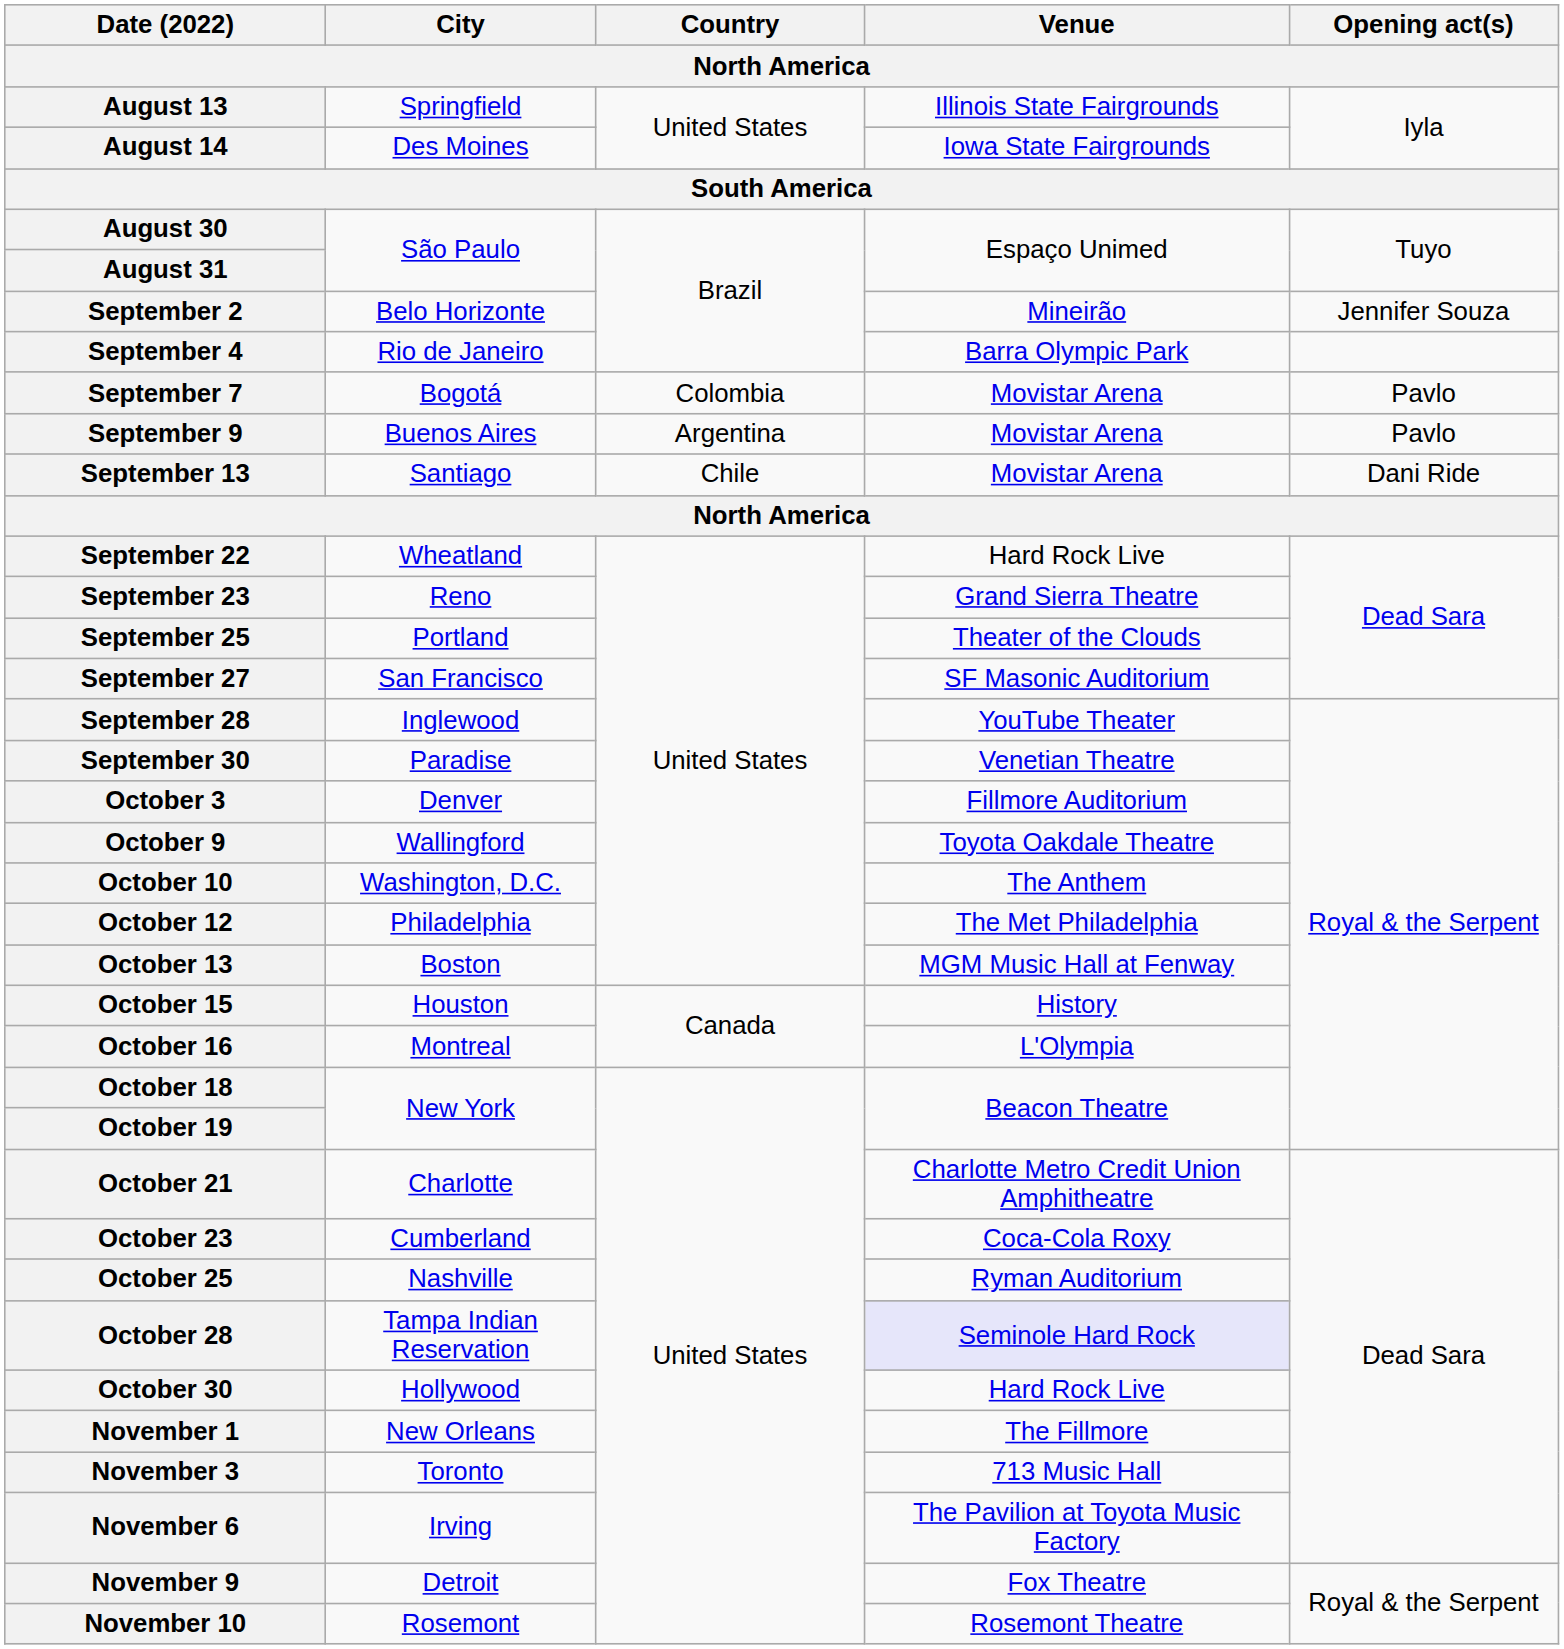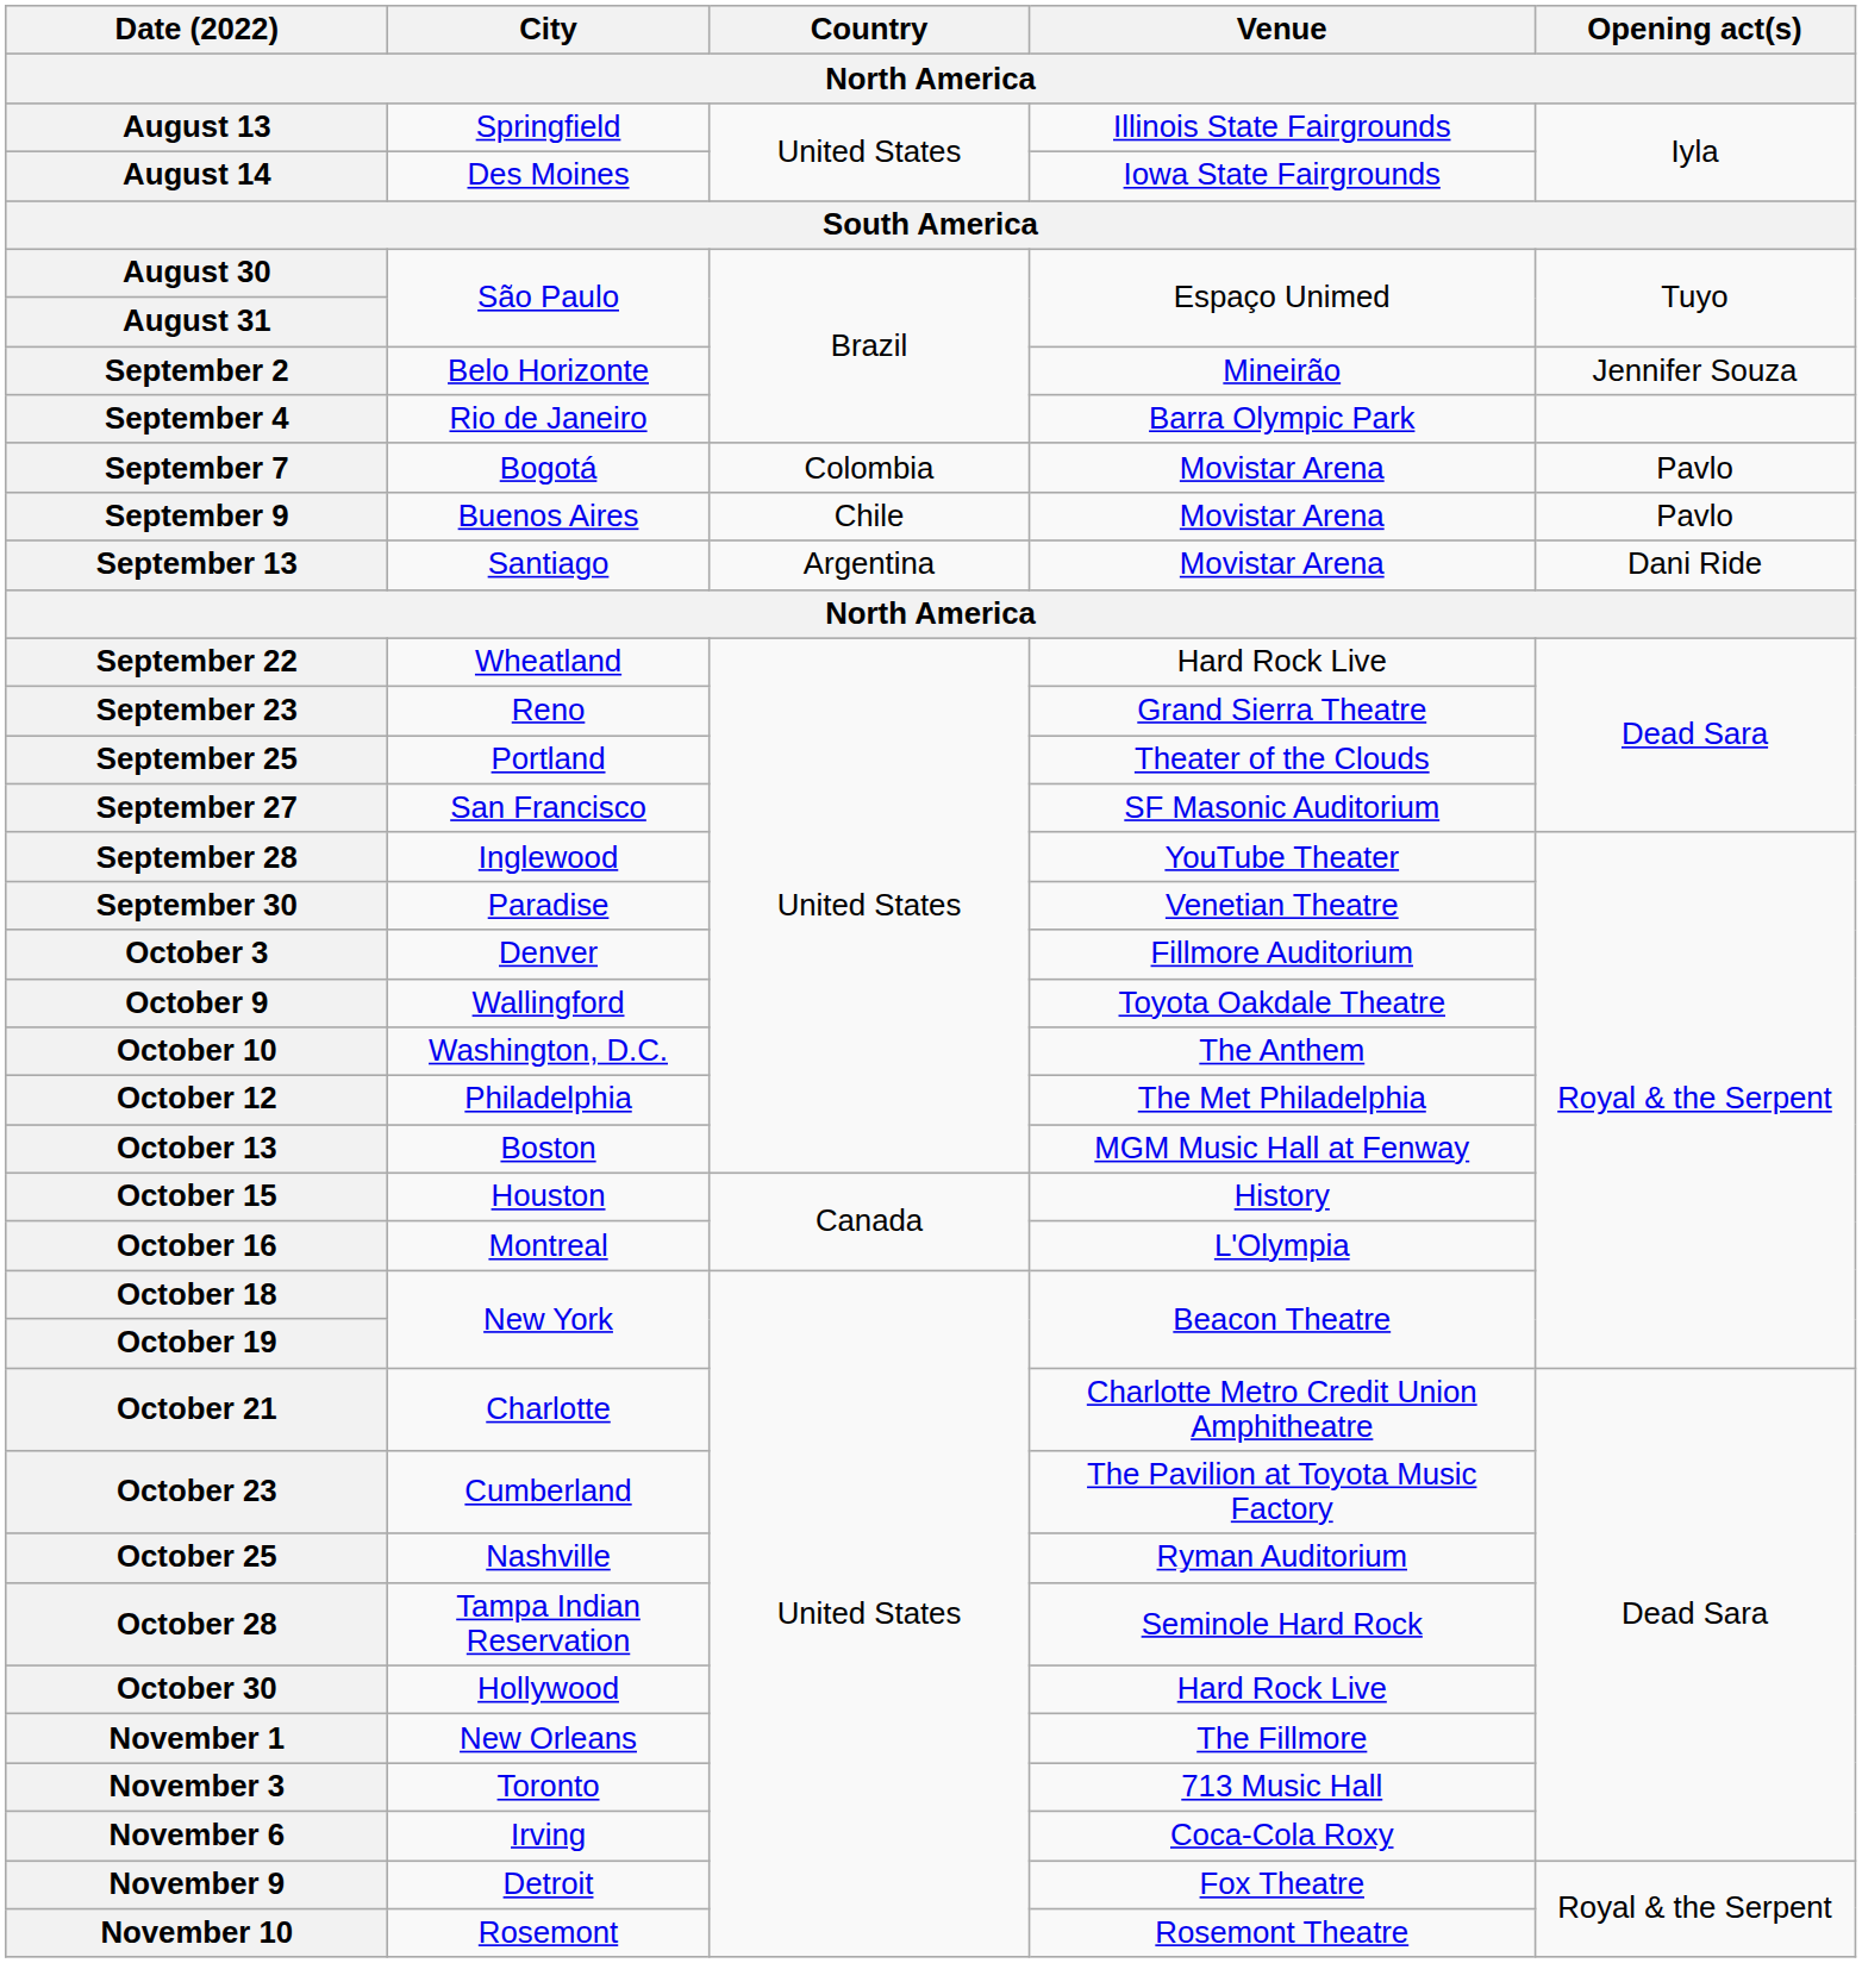September 9 | Country: Argentina -> Chile
September 13 | Country: Chile -> Argentina
October 23 | Venue: Coca-Cola Roxy -> The Pavilion at Toyota Music Factory
October 28 | Venue: lavender background -> no background
November 6 | Venue: The Pavilion at Toyota Music Factory -> Coca-Cola Roxy
